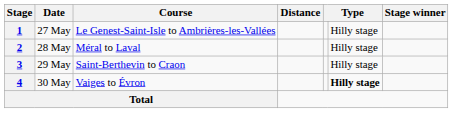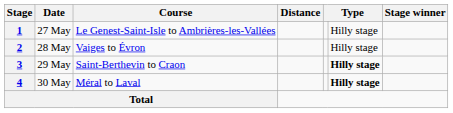2 | Course: Méral to Laval -> Vaiges to Évron
3 | column 6: normal -> bold
4 | Course: Vaiges to Évron -> Méral to Laval
